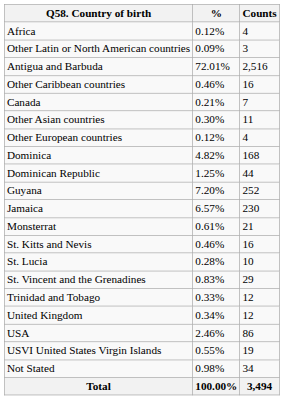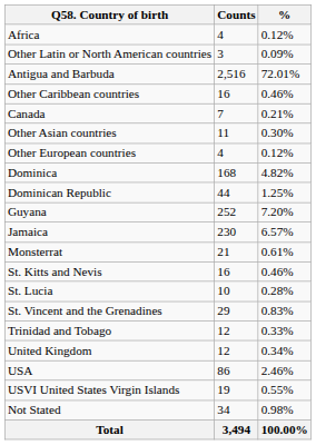columns swapped: Counts <-> %
